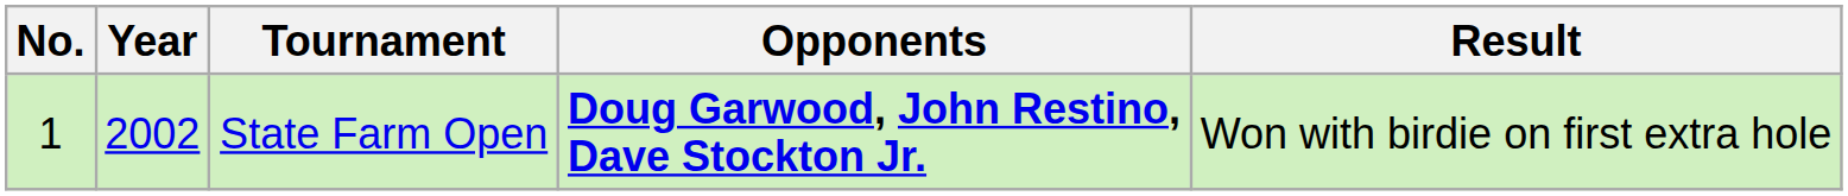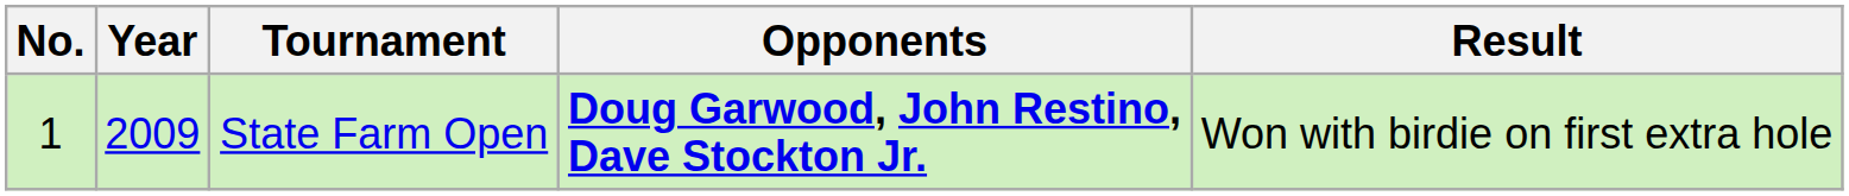State Farm Open | Year: 2002 -> 2009
